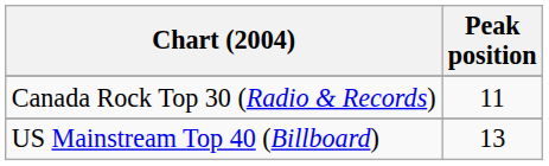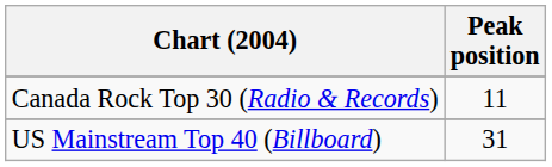US Mainstream Top 40 (Billboard) | Peak position: 13 -> 31
